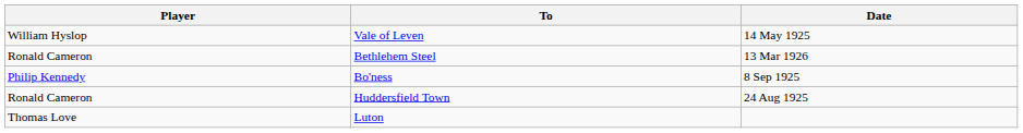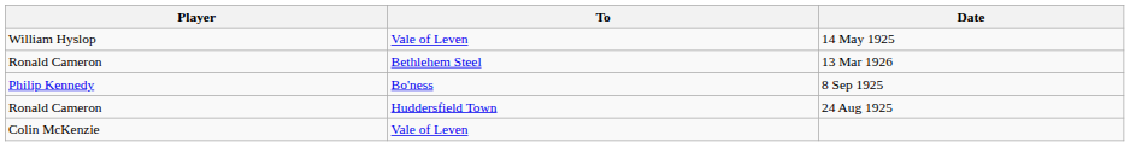- row: Thomas Love | Luton
+ row: Colin McKenzie | Vale of Leven
